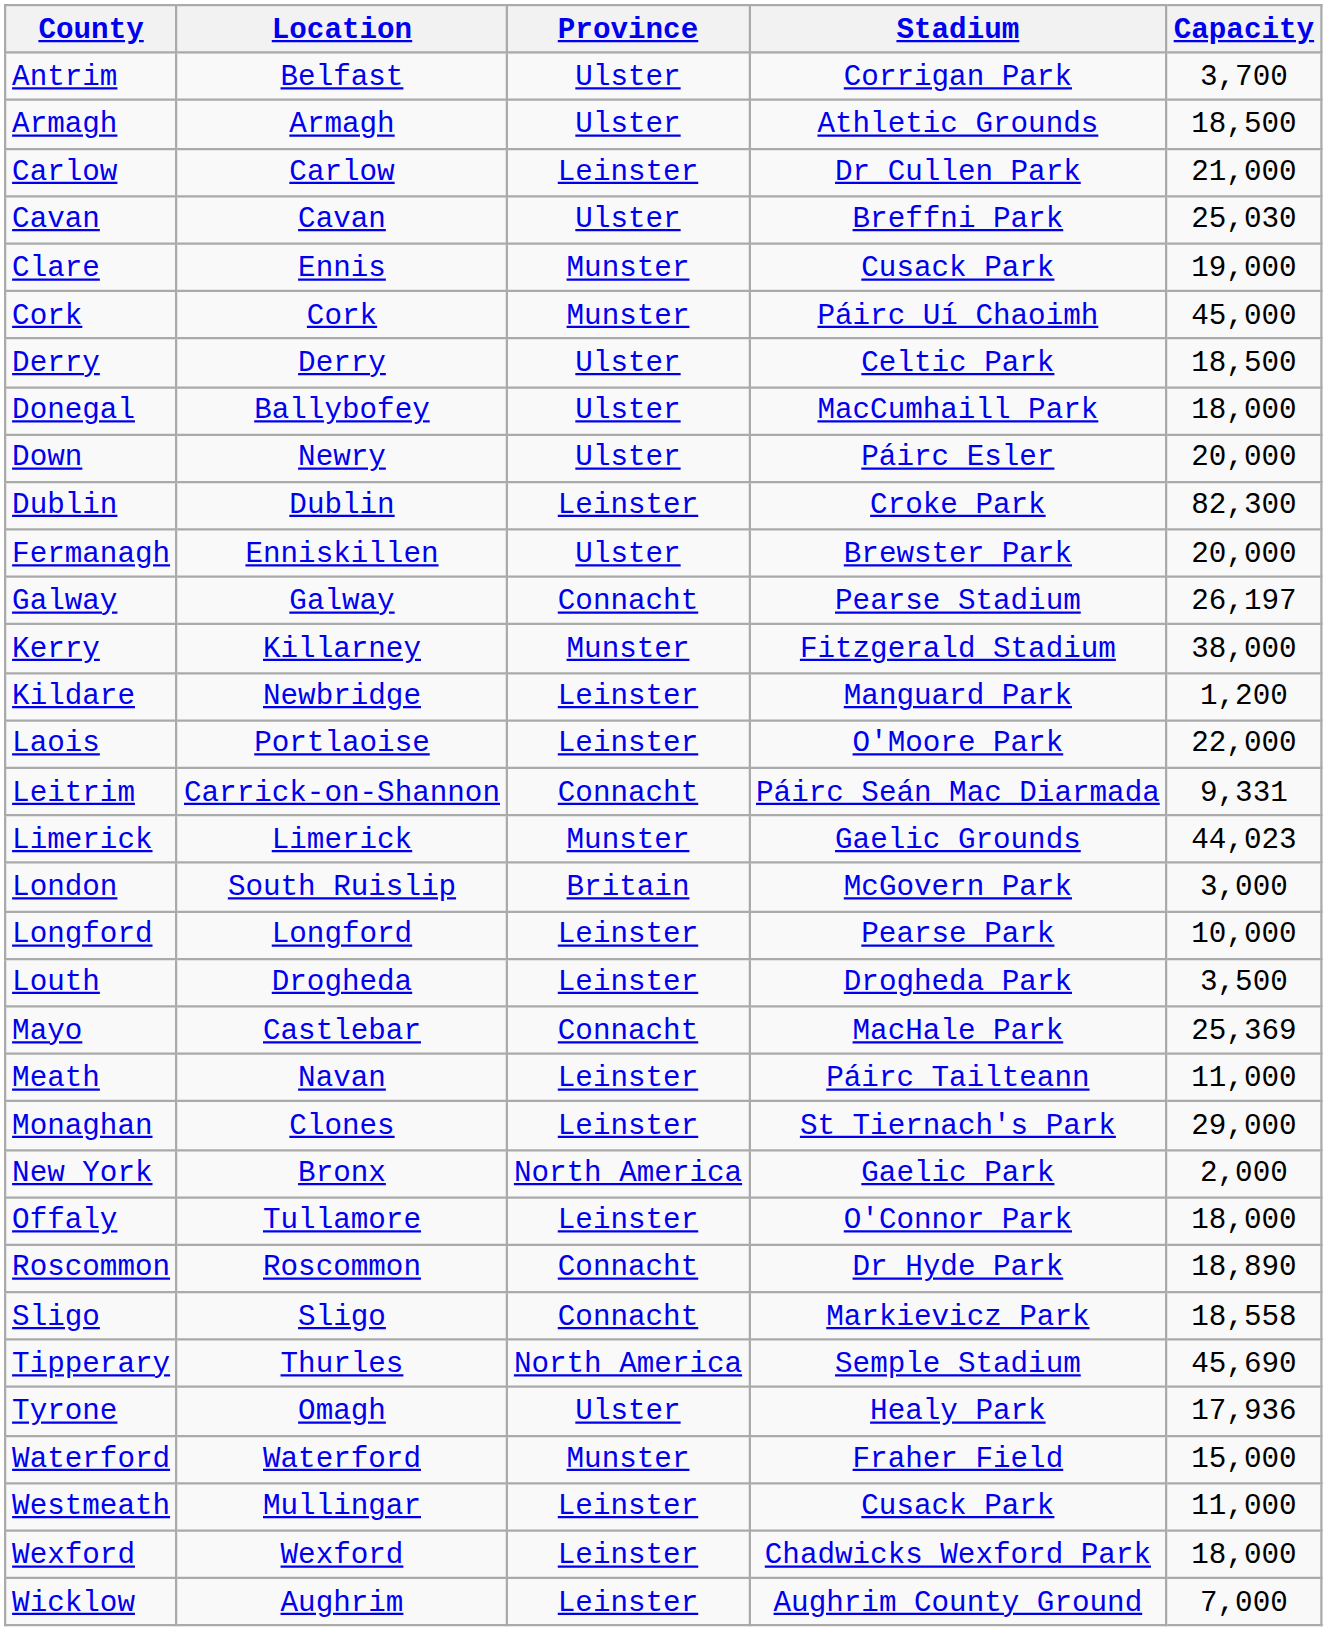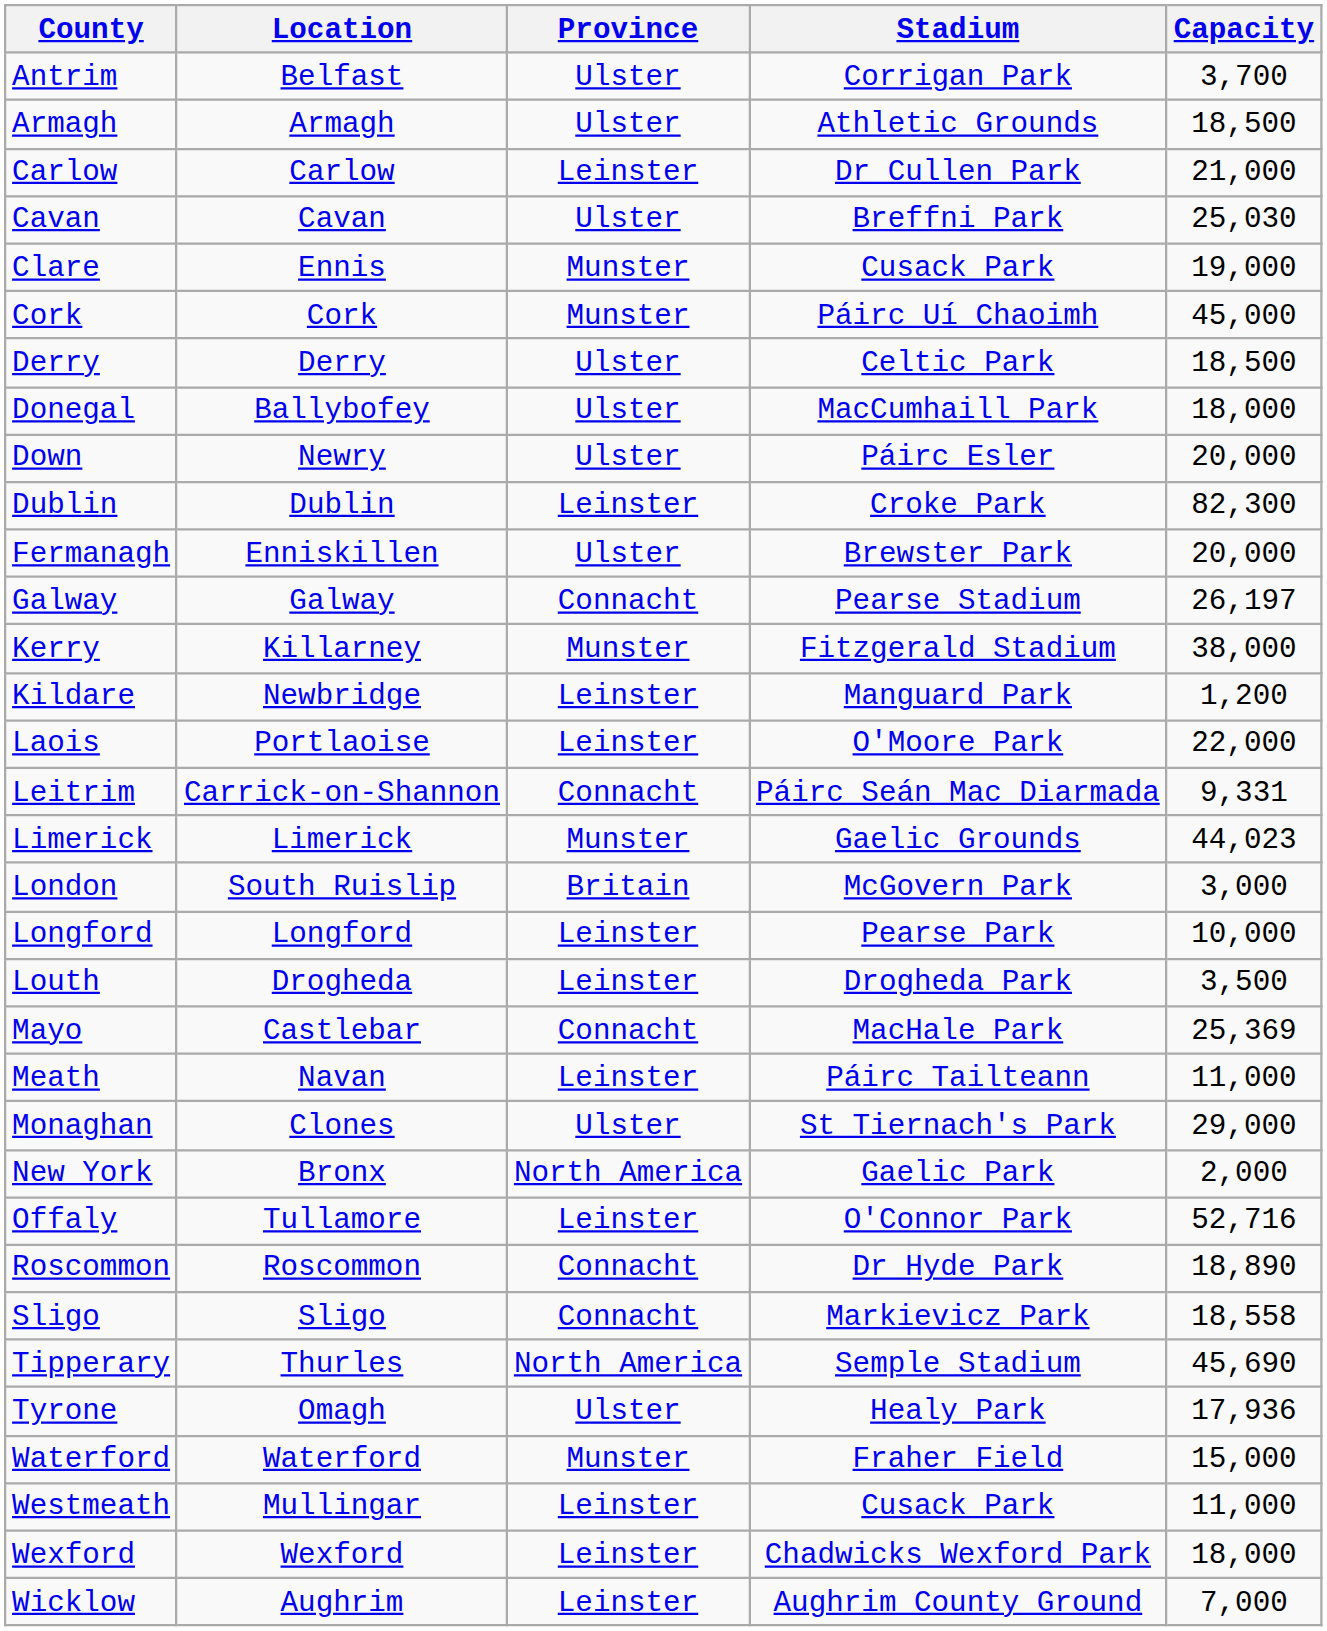Monaghan | Province: Leinster -> Ulster
Offaly | Capacity: 18,000 -> 52,716
